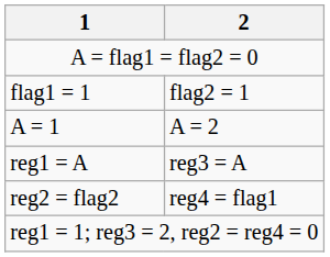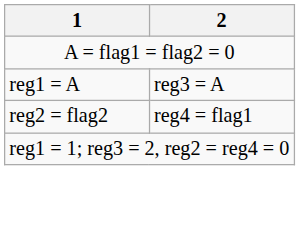- row: flag1 = 1 | flag2 = 1
- row: A = 1 | A = 2
